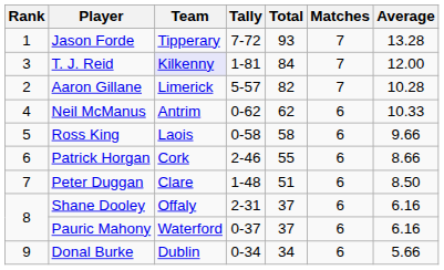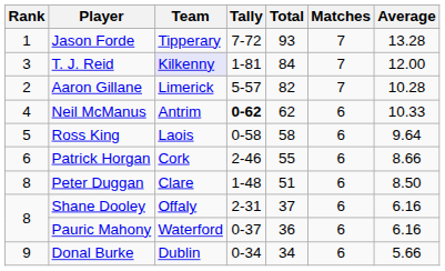Neil McManus | Tally: normal -> bold
Ross King | Average: 9.66 -> 9.64
Peter Duggan | Rank: 7 -> 8
Pauric Mahony | Total: 37 -> 36
